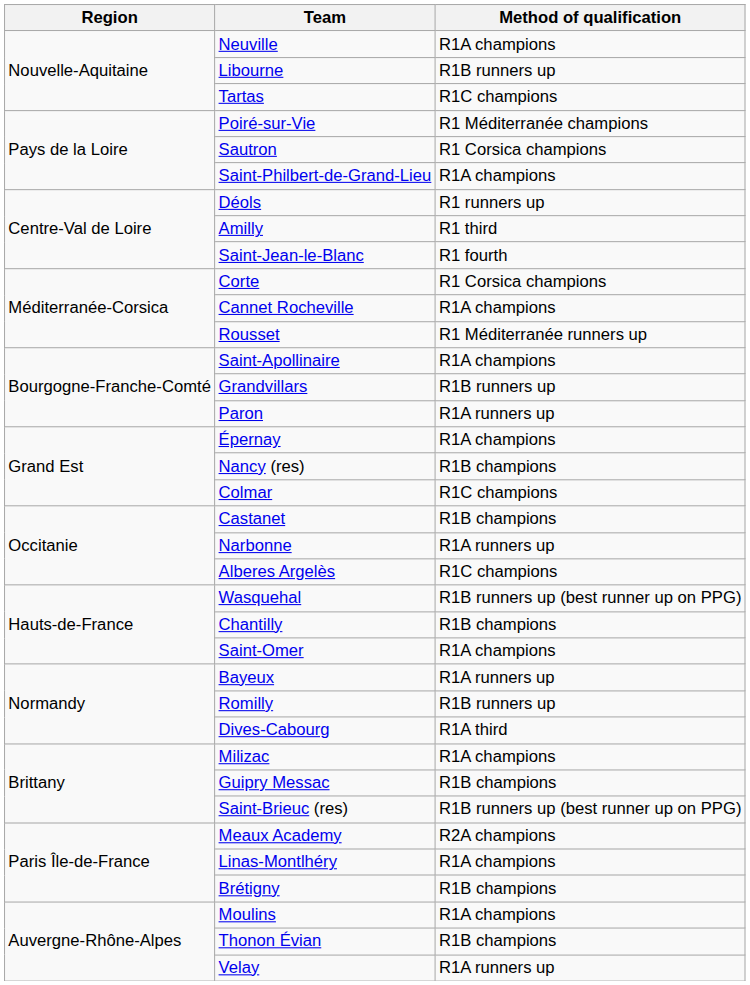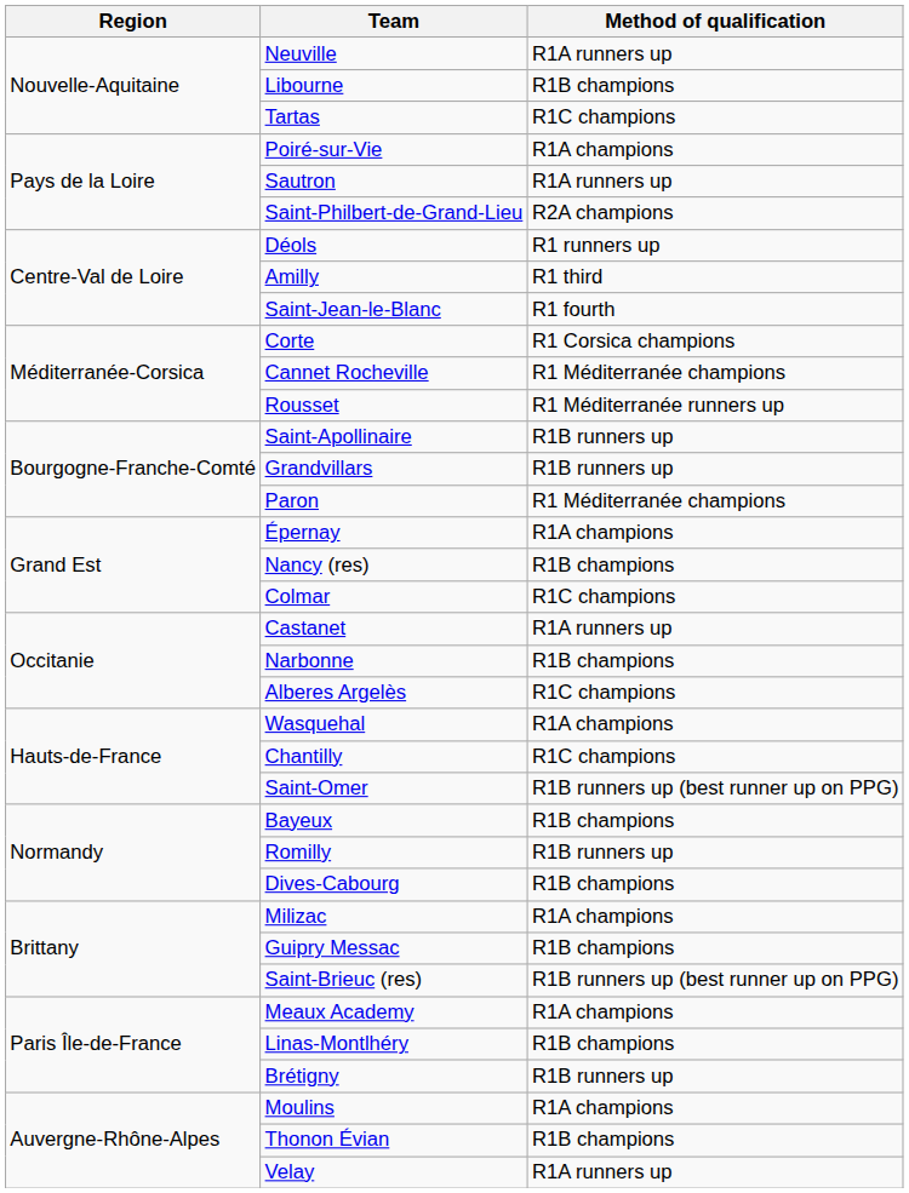Neuville | Method of qualification: R1A champions -> R1A runners up
Libourne | Method of qualification: R1B runners up -> R1B champions
Poiré-sur-Vie | Method of qualification: R1 Méditerranée champions -> R1A champions
Sautron | Method of qualification: R1 Corsica champions -> R1A runners up
Saint-Philbert-de-Grand-Lieu | Method of qualification: R1A champions -> R2A champions
Cannet Rocheville | Method of qualification: R1A champions -> R1 Méditerranée champions
Saint-Apollinaire | Method of qualification: R1A champions -> R1B runners up
Paron | Method of qualification: R1A runners up -> R1 Méditerranée champions
Castanet | Method of qualification: R1B champions -> R1A runners up
Narbonne | Method of qualification: R1A runners up -> R1B champions
Wasquehal | Method of qualification: R1B runners up (best runner up on PPG) -> R1A champions
Chantilly | Method of qualification: R1B champions -> R1C champions
Saint-Omer | Method of qualification: R1A champions -> R1B runners up (best runner up on PPG)
Bayeux | Method of qualification: R1A runners up -> R1B champions
Dives-Cabourg | Method of qualification: R1A third -> R1B champions
Meaux Academy | Method of qualification: R2A champions -> R1A champions
Linas-Montlhéry | Method of qualification: R1A champions -> R1B champions
Brétigny | Method of qualification: R1B champions -> R1B runners up
